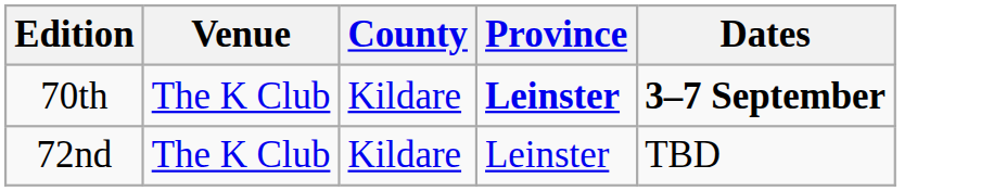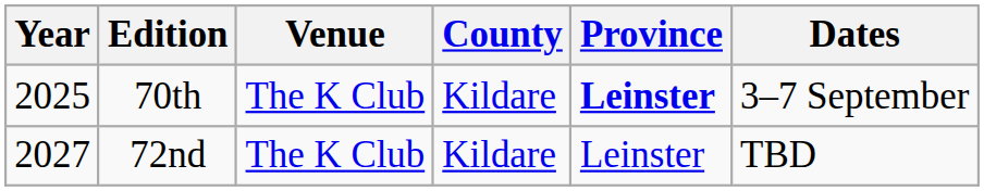+ column: Year | 2025 | 2027
70th | Dates: bold -> normal
